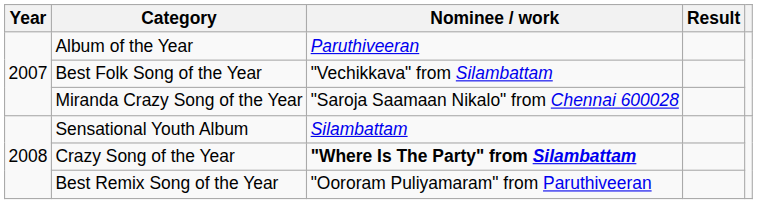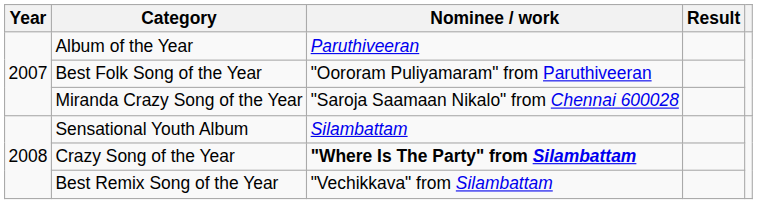Best Folk Song of the Year | Nominee / work: "Vechikkava" from Silambattam -> "Oororam Puliyamaram" from Paruthiveeran
Best Remix Song of the Year | Nominee / work: "Oororam Puliyamaram" from Paruthiveeran -> "Vechikkava" from Silambattam
